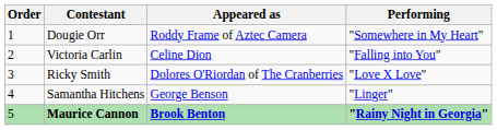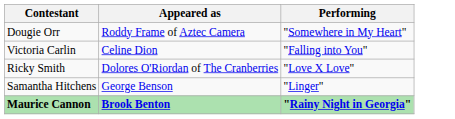- column: Order | 1 | 2 | 3 | 4 | 5
